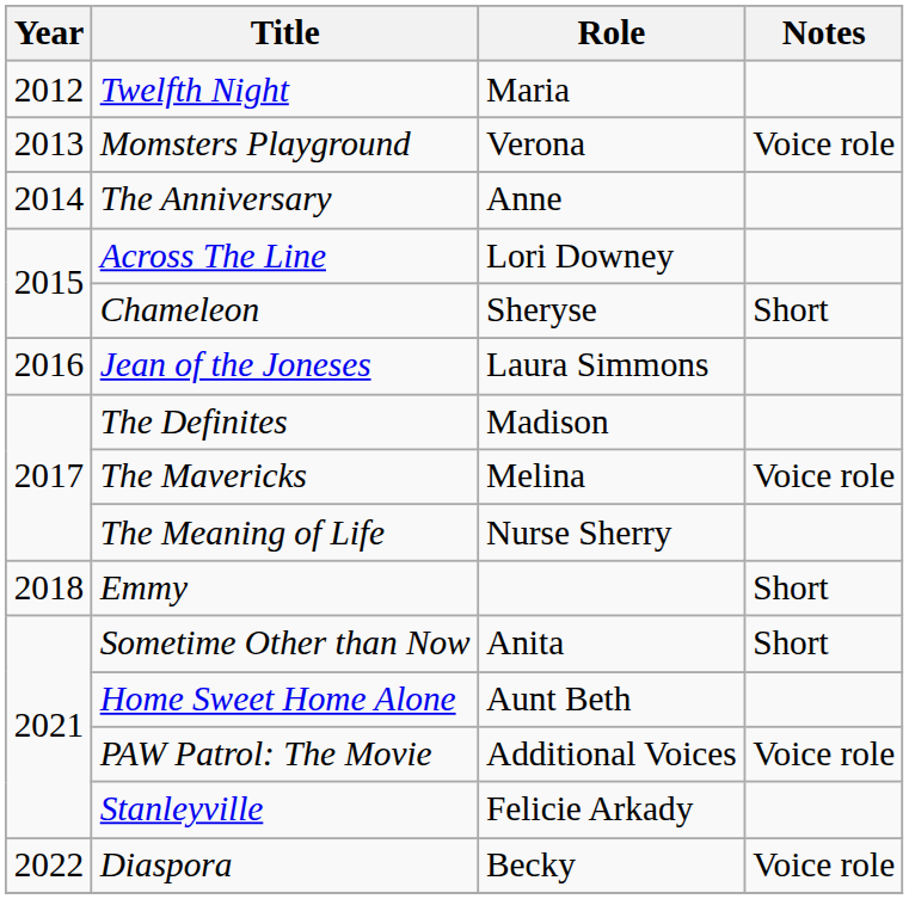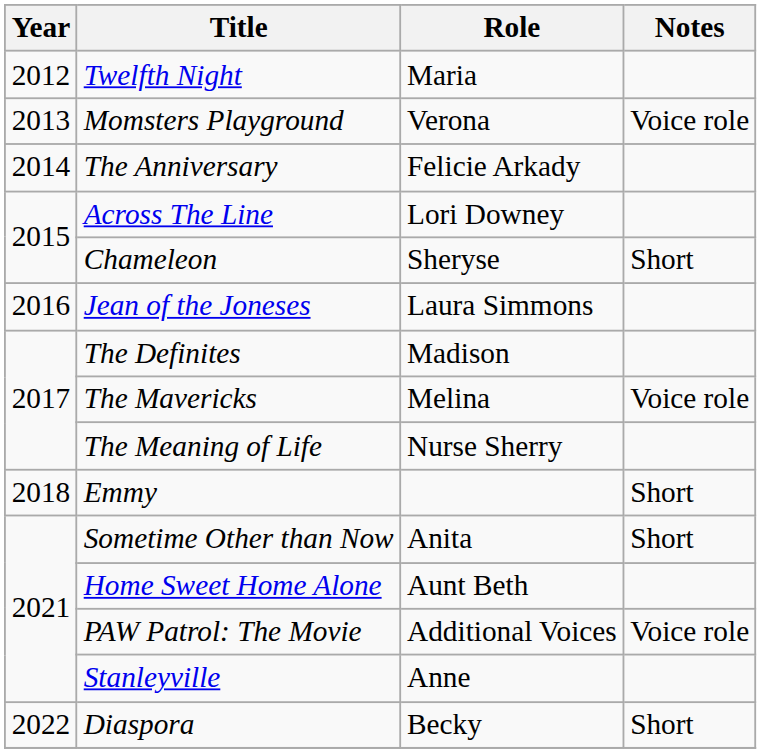The Anniversary | Role: Anne -> Felicie Arkady
Stanleyville | Role: Felicie Arkady -> Anne
Diaspora | Notes: Voice role -> Short
